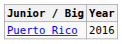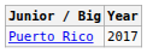Puerto Rico | Year: 2016 -> 2017
